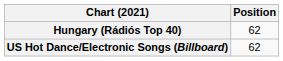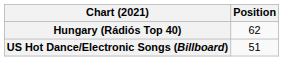US Hot Dance/Electronic Songs (Billboard) | Position: 62 -> 51
